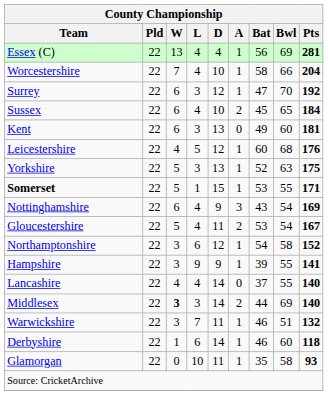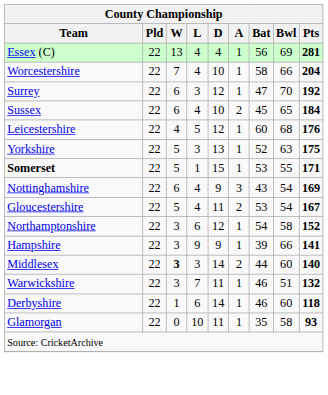- row: Kent | 22 | 6 | 3 | 13 | 0 | 49 | 60 | 181
Hampshire | Bwl: 55 -> 66
- row: Lancashire | 22 | 4 | 4 | 14 | 0 | 37 | 55 | 140
Middlesex | Bwl: 69 -> 60
